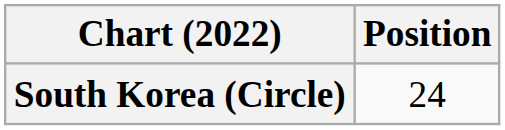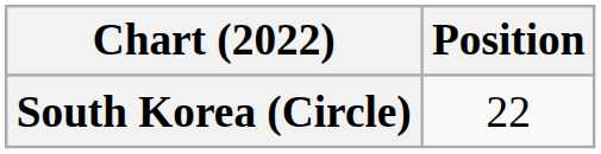South Korea (Circle) | Position: 24 -> 22
